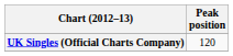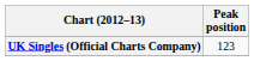UK Singles (Official Charts Company) | Peak position: 120 -> 123
